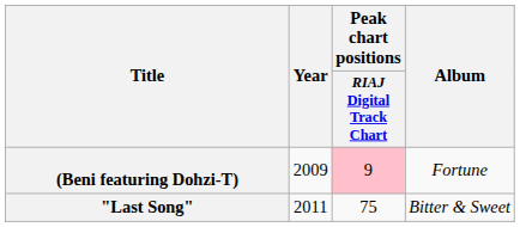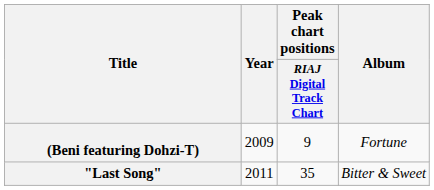(Beni featuring Dohzi-T) | Peak chart positions / RIAJ Digital Track Chart: pink background -> no background
"Last Song" | Peak chart positions / RIAJ Digital Track Chart: 75 -> 35
